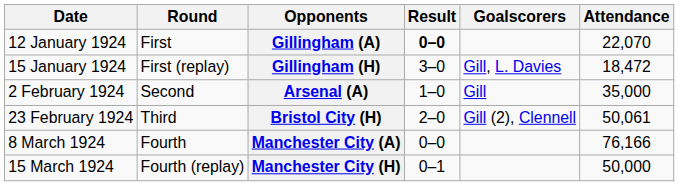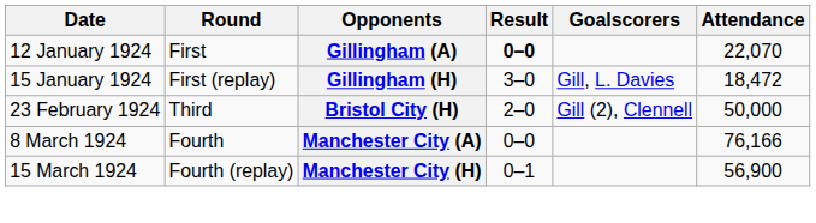- row: 2 February 1924 | Second | Arsenal (A) | 1–0 | Gill | 35,000
Bristol City (H) | Attendance: 50,061 -> 50,000
Manchester City (H) | Attendance: 50,000 -> 56,900
